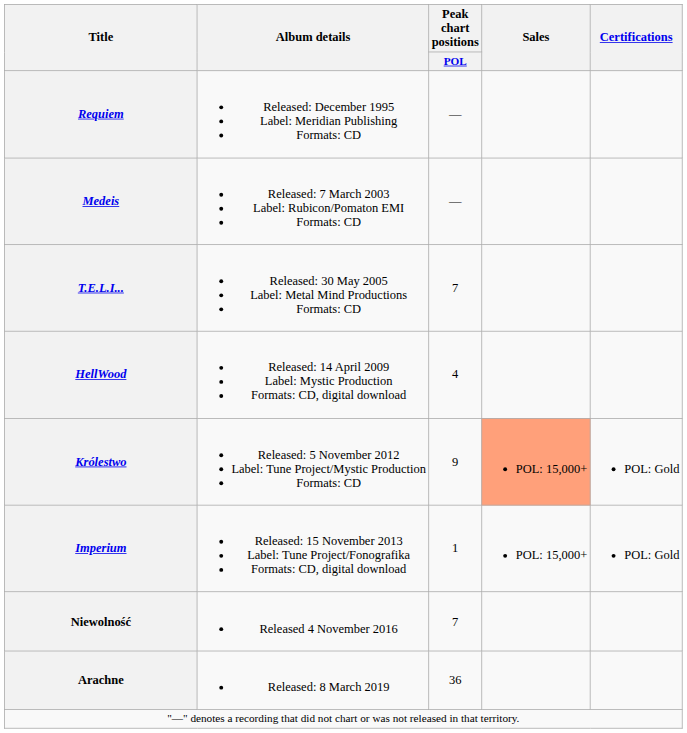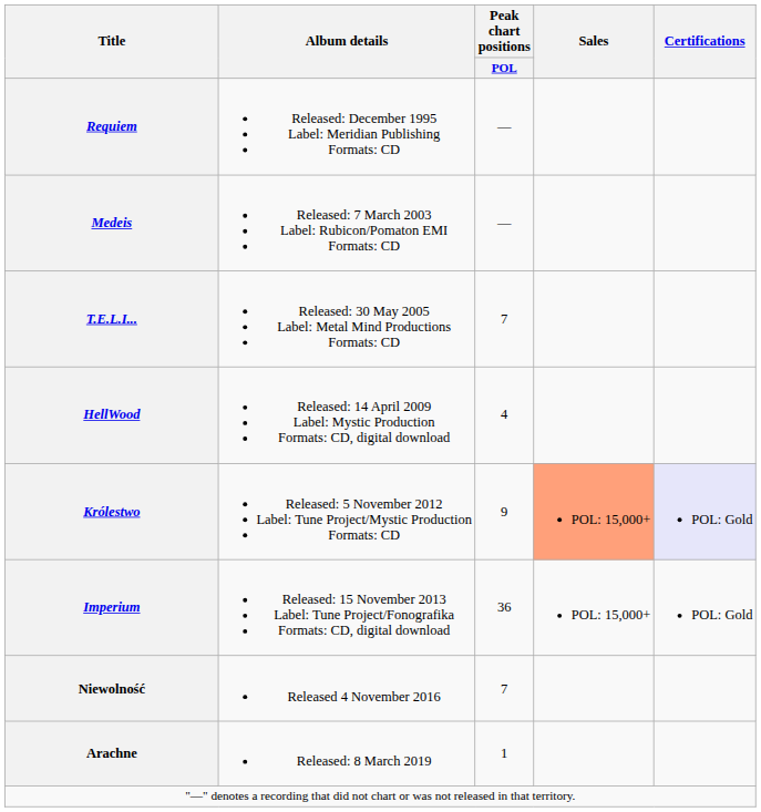Królestwo | Certifications: no background -> lavender background
Imperium | Peak chart positions / POL: 1 -> 36
Arachne | Peak chart positions / POL: 36 -> 1
